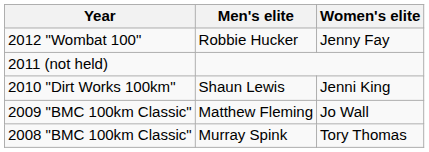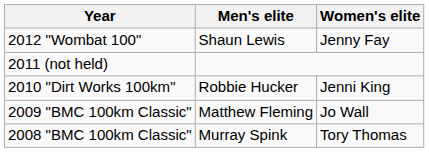2012 "Wombat 100" | Men's elite: Robbie Hucker -> Shaun Lewis
2010 "Dirt Works 100km" | Men's elite: Shaun Lewis -> Robbie Hucker
